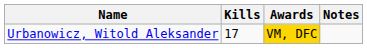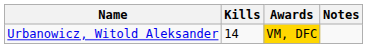Urbanowicz, Witold Aleksander | Kills: 17 -> 14
